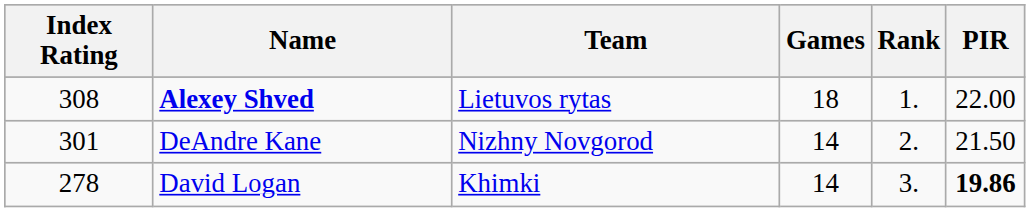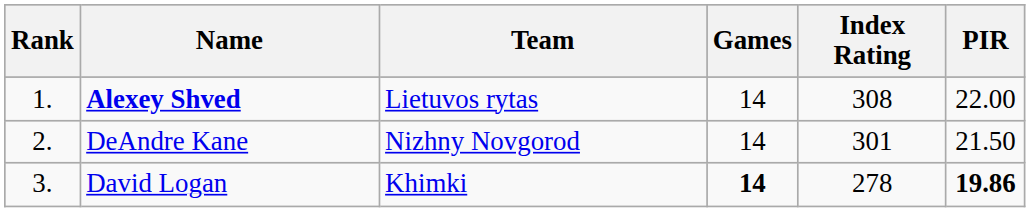columns swapped: Rank <-> Index Rating
Alexey Shved | Games: 18 -> 14
David Logan | Games: normal -> bold
